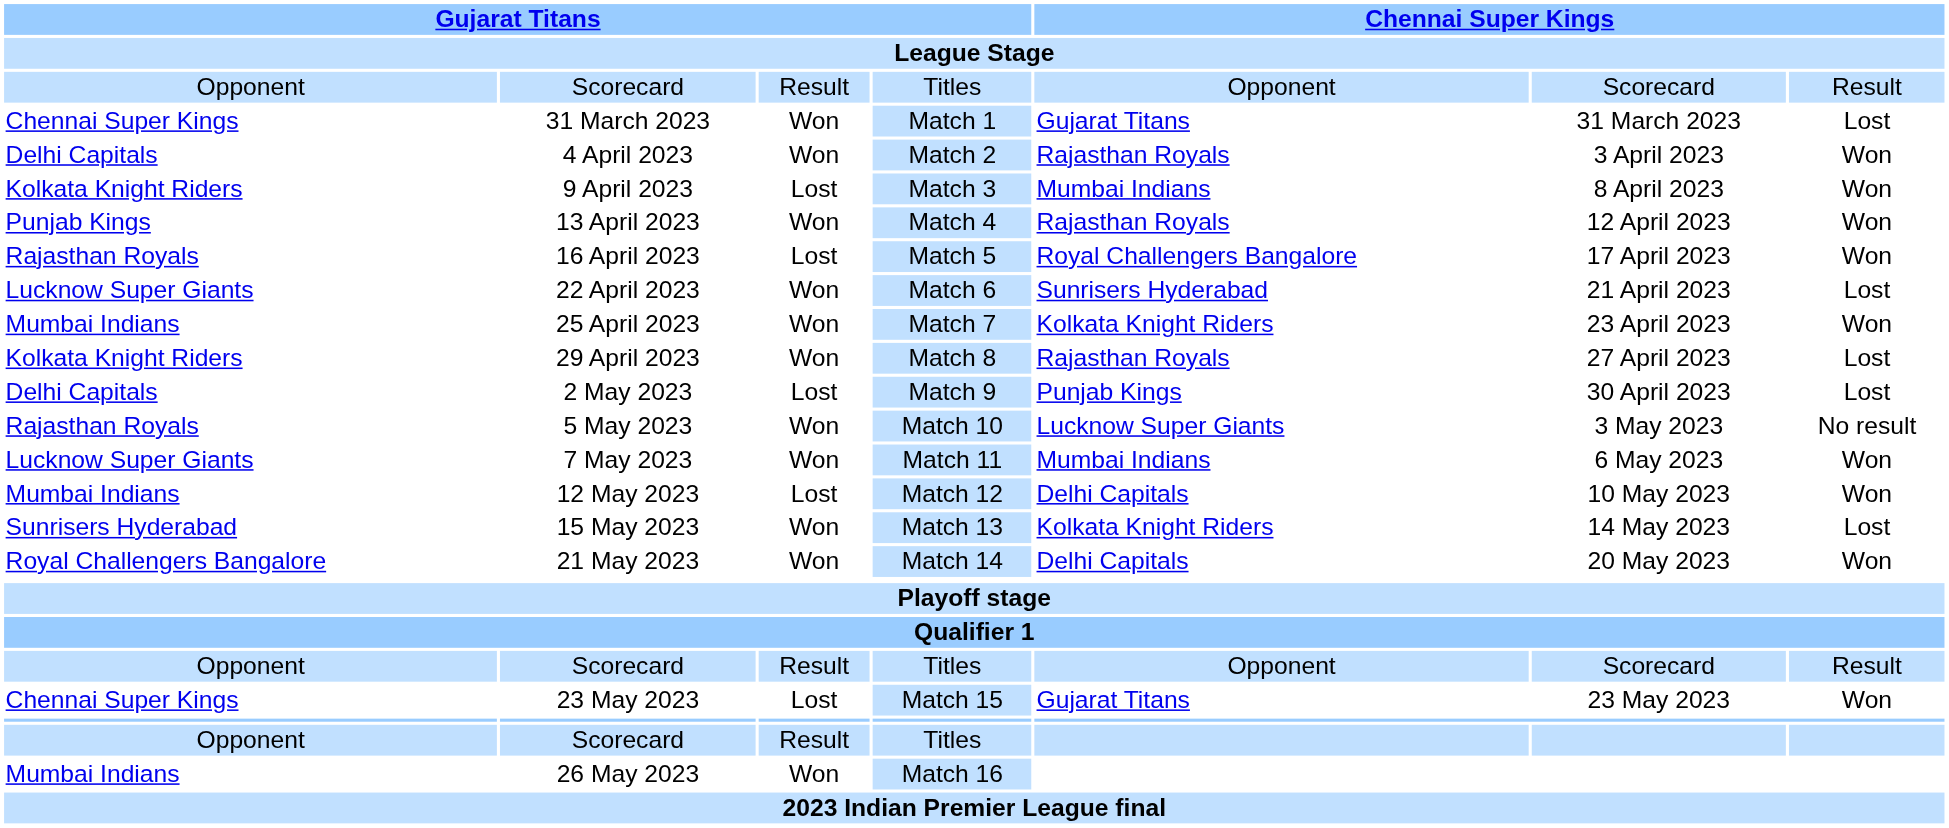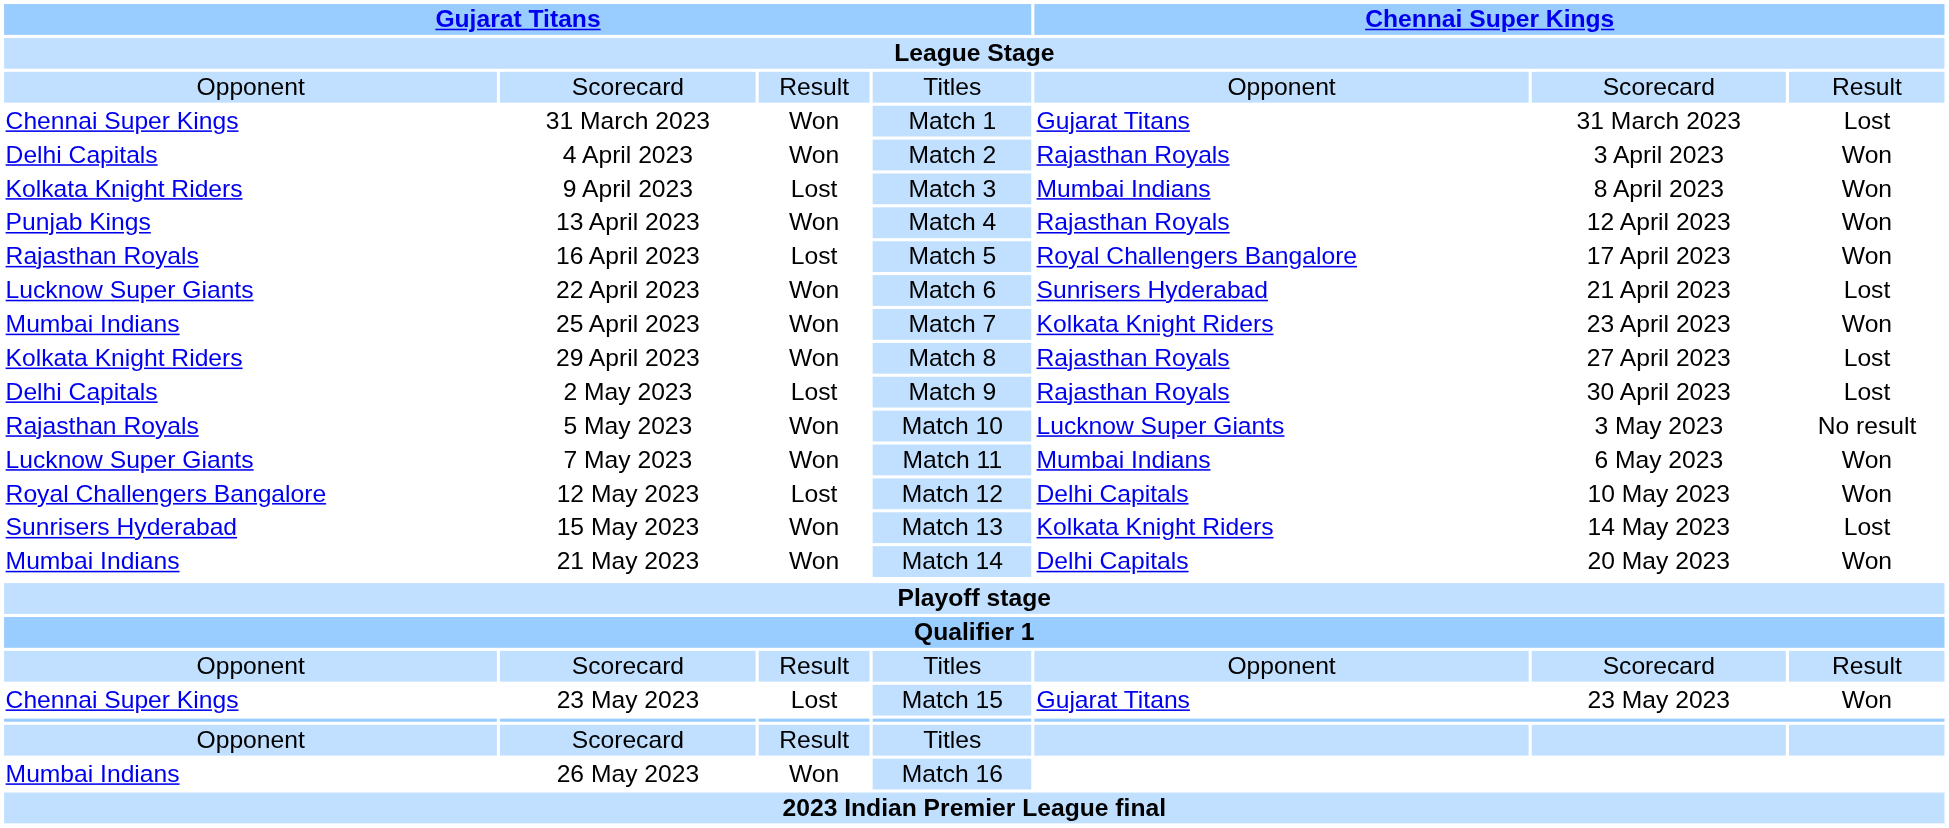2 May 2023 | column 5: Punjab Kings -> Rajasthan Royals
12 May 2023 | column 1: Mumbai Indians -> Royal Challengers Bangalore
21 May 2023 | column 1: Royal Challengers Bangalore -> Mumbai Indians
